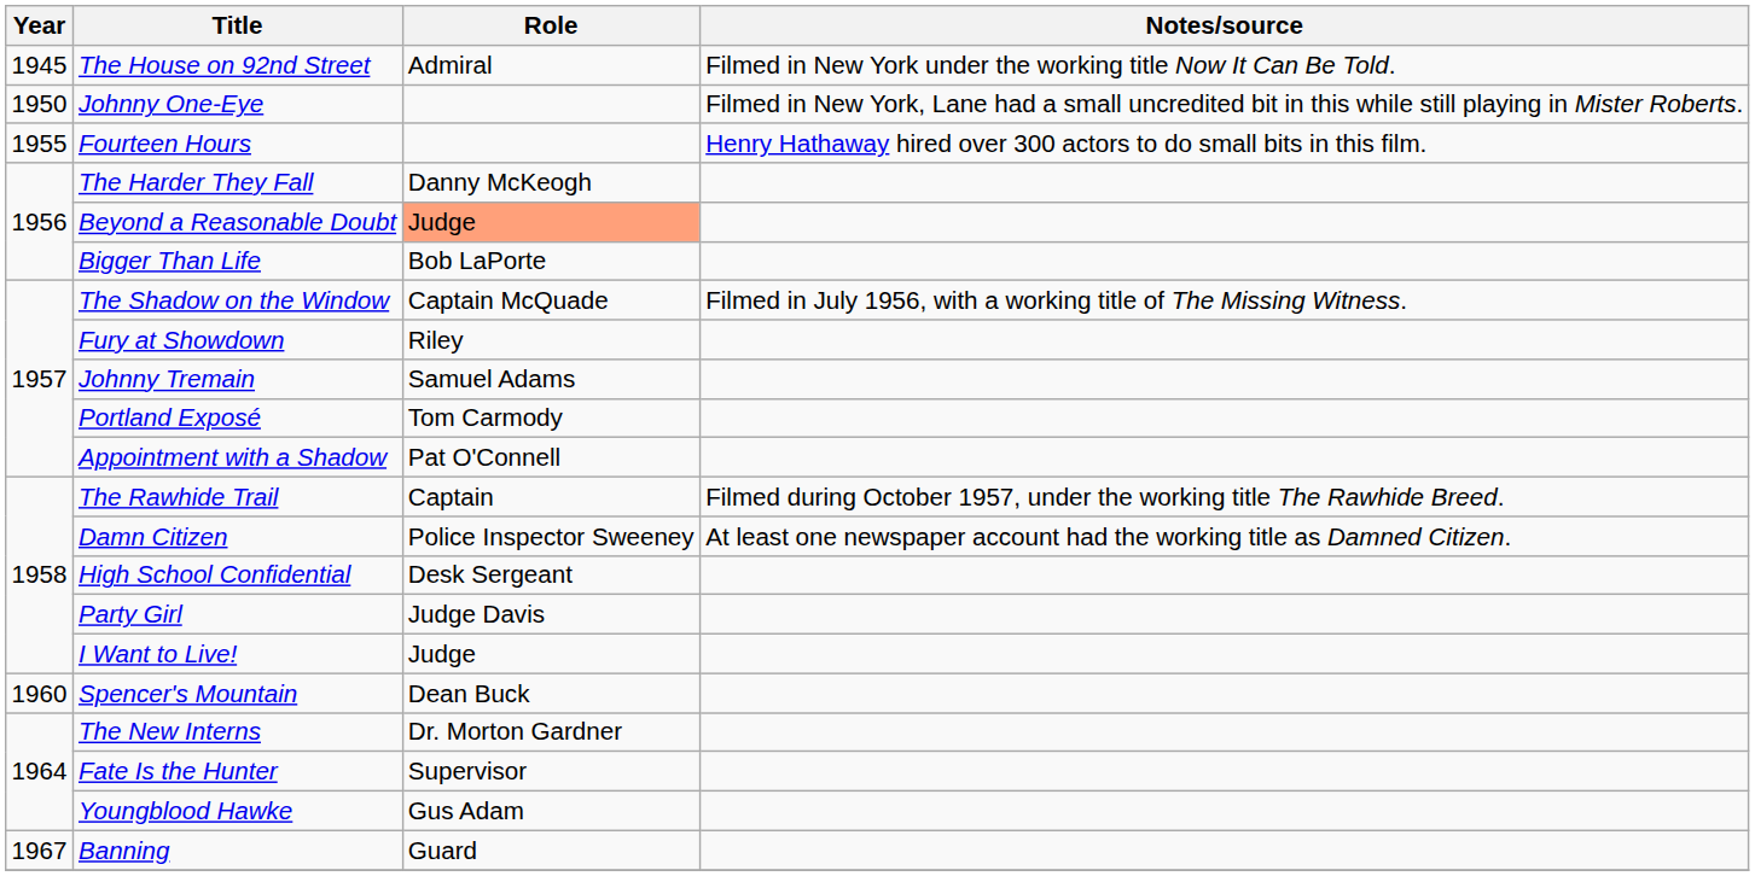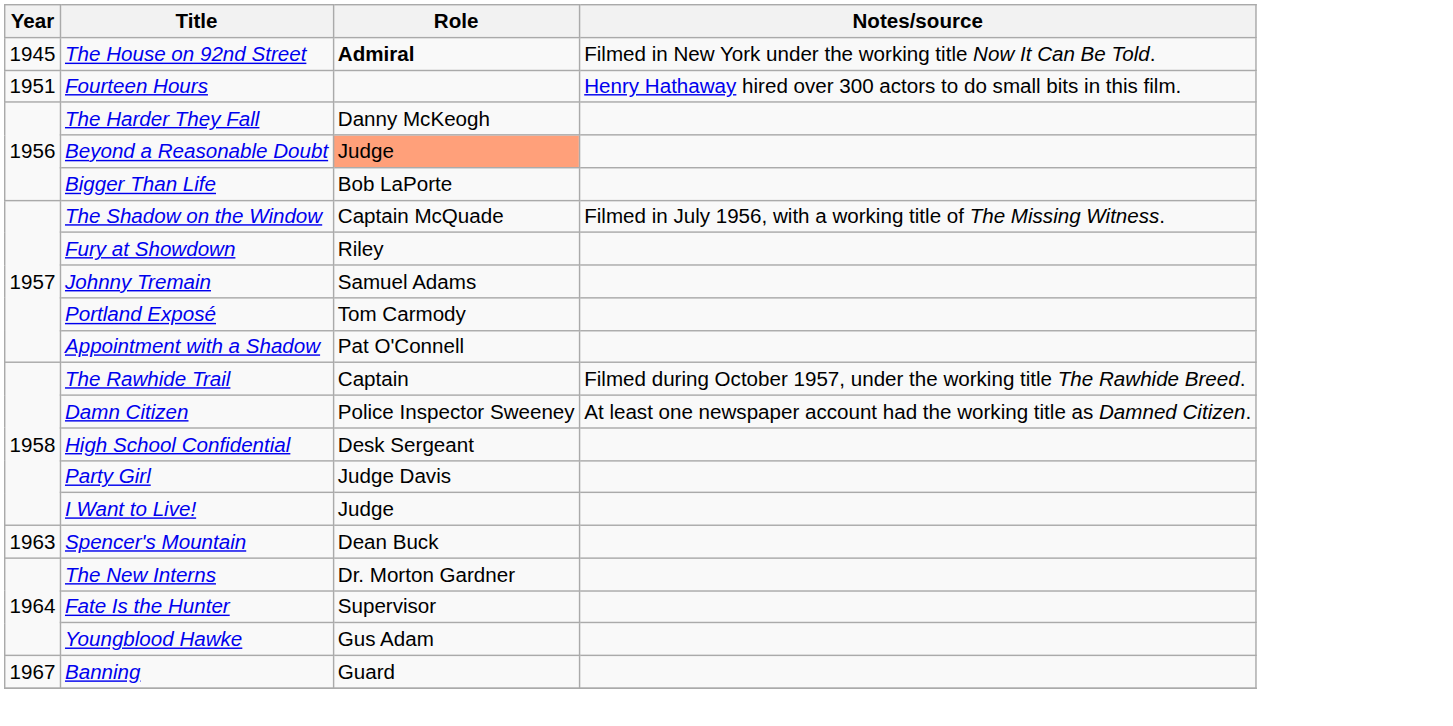The House on 92nd Street | Role: normal -> bold
- row: 1950 | Johnny One-Eye | Filmed in New York, Lane had a small uncredited bit in this while still playing in Mister Roberts.
Fourteen Hours | Year: 1955 -> 1951
Spencer's Mountain | Year: 1960 -> 1963
